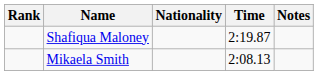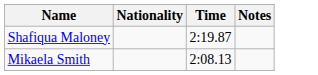- column: Rank
